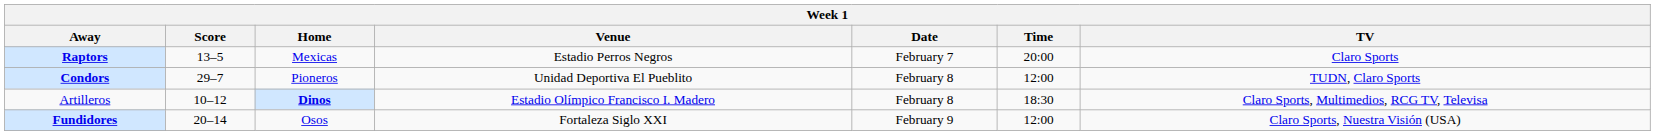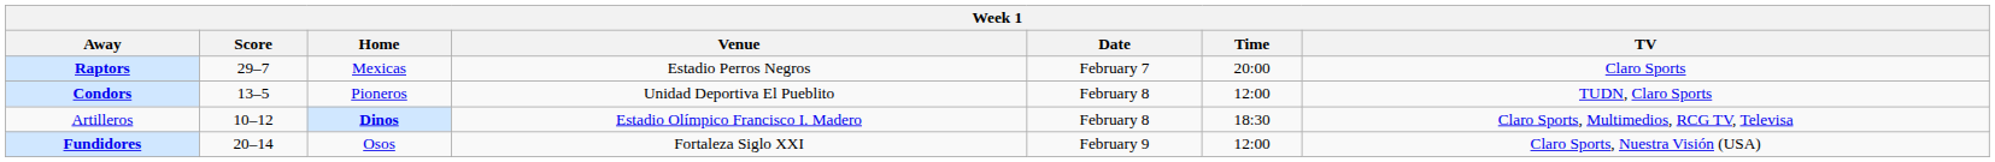Raptors | Score: 13–5 -> 29–7
Condors | Score: 29–7 -> 13–5
